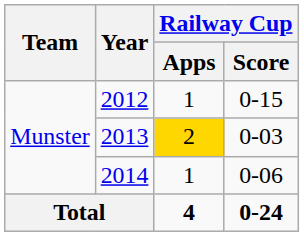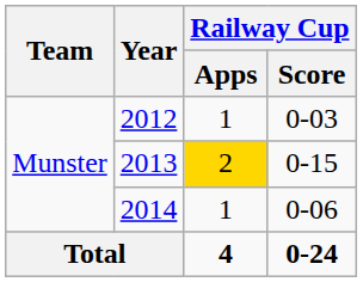2012 | Railway Cup / Score: 0-15 -> 0-03
2013 | Railway Cup / Score: 0-03 -> 0-15
